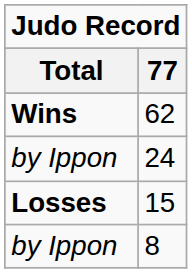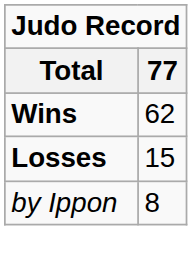- row: by Ippon | 24
